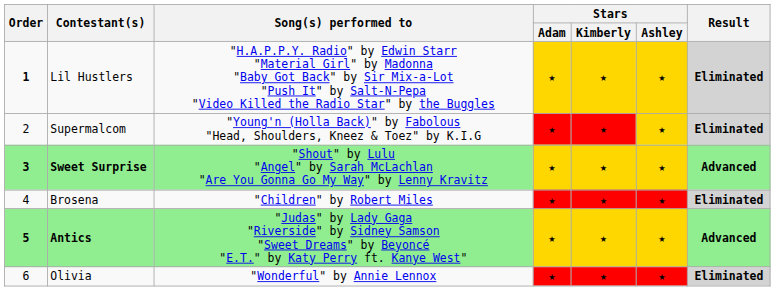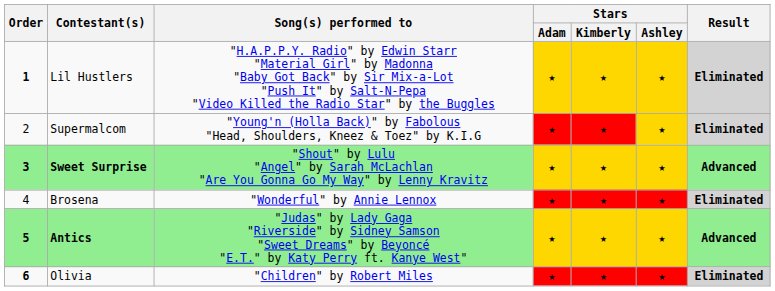Brosena | Song(s) performed to: "Children" by Robert Miles -> "Wonderful" by Annie Lennox
Olivia | Order: normal -> bold
Olivia | Song(s) performed to: "Wonderful" by Annie Lennox -> "Children" by Robert Miles
